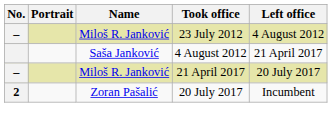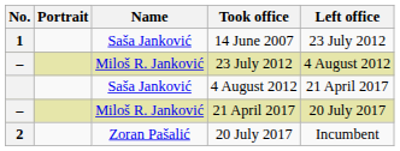+ row: 1 | Saša Janković | 14 June 2007 | 23 July 2012
